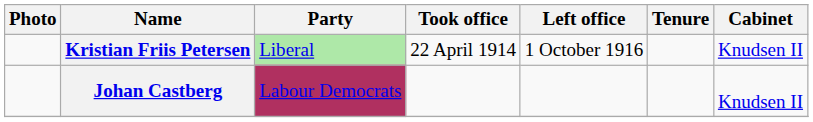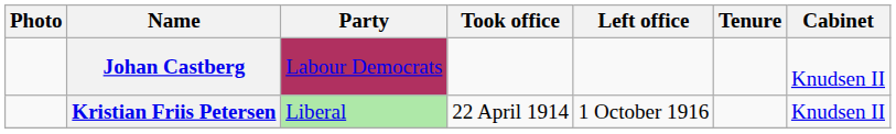rows swapped: Johan Castberg <-> Kristian Friis Petersen
